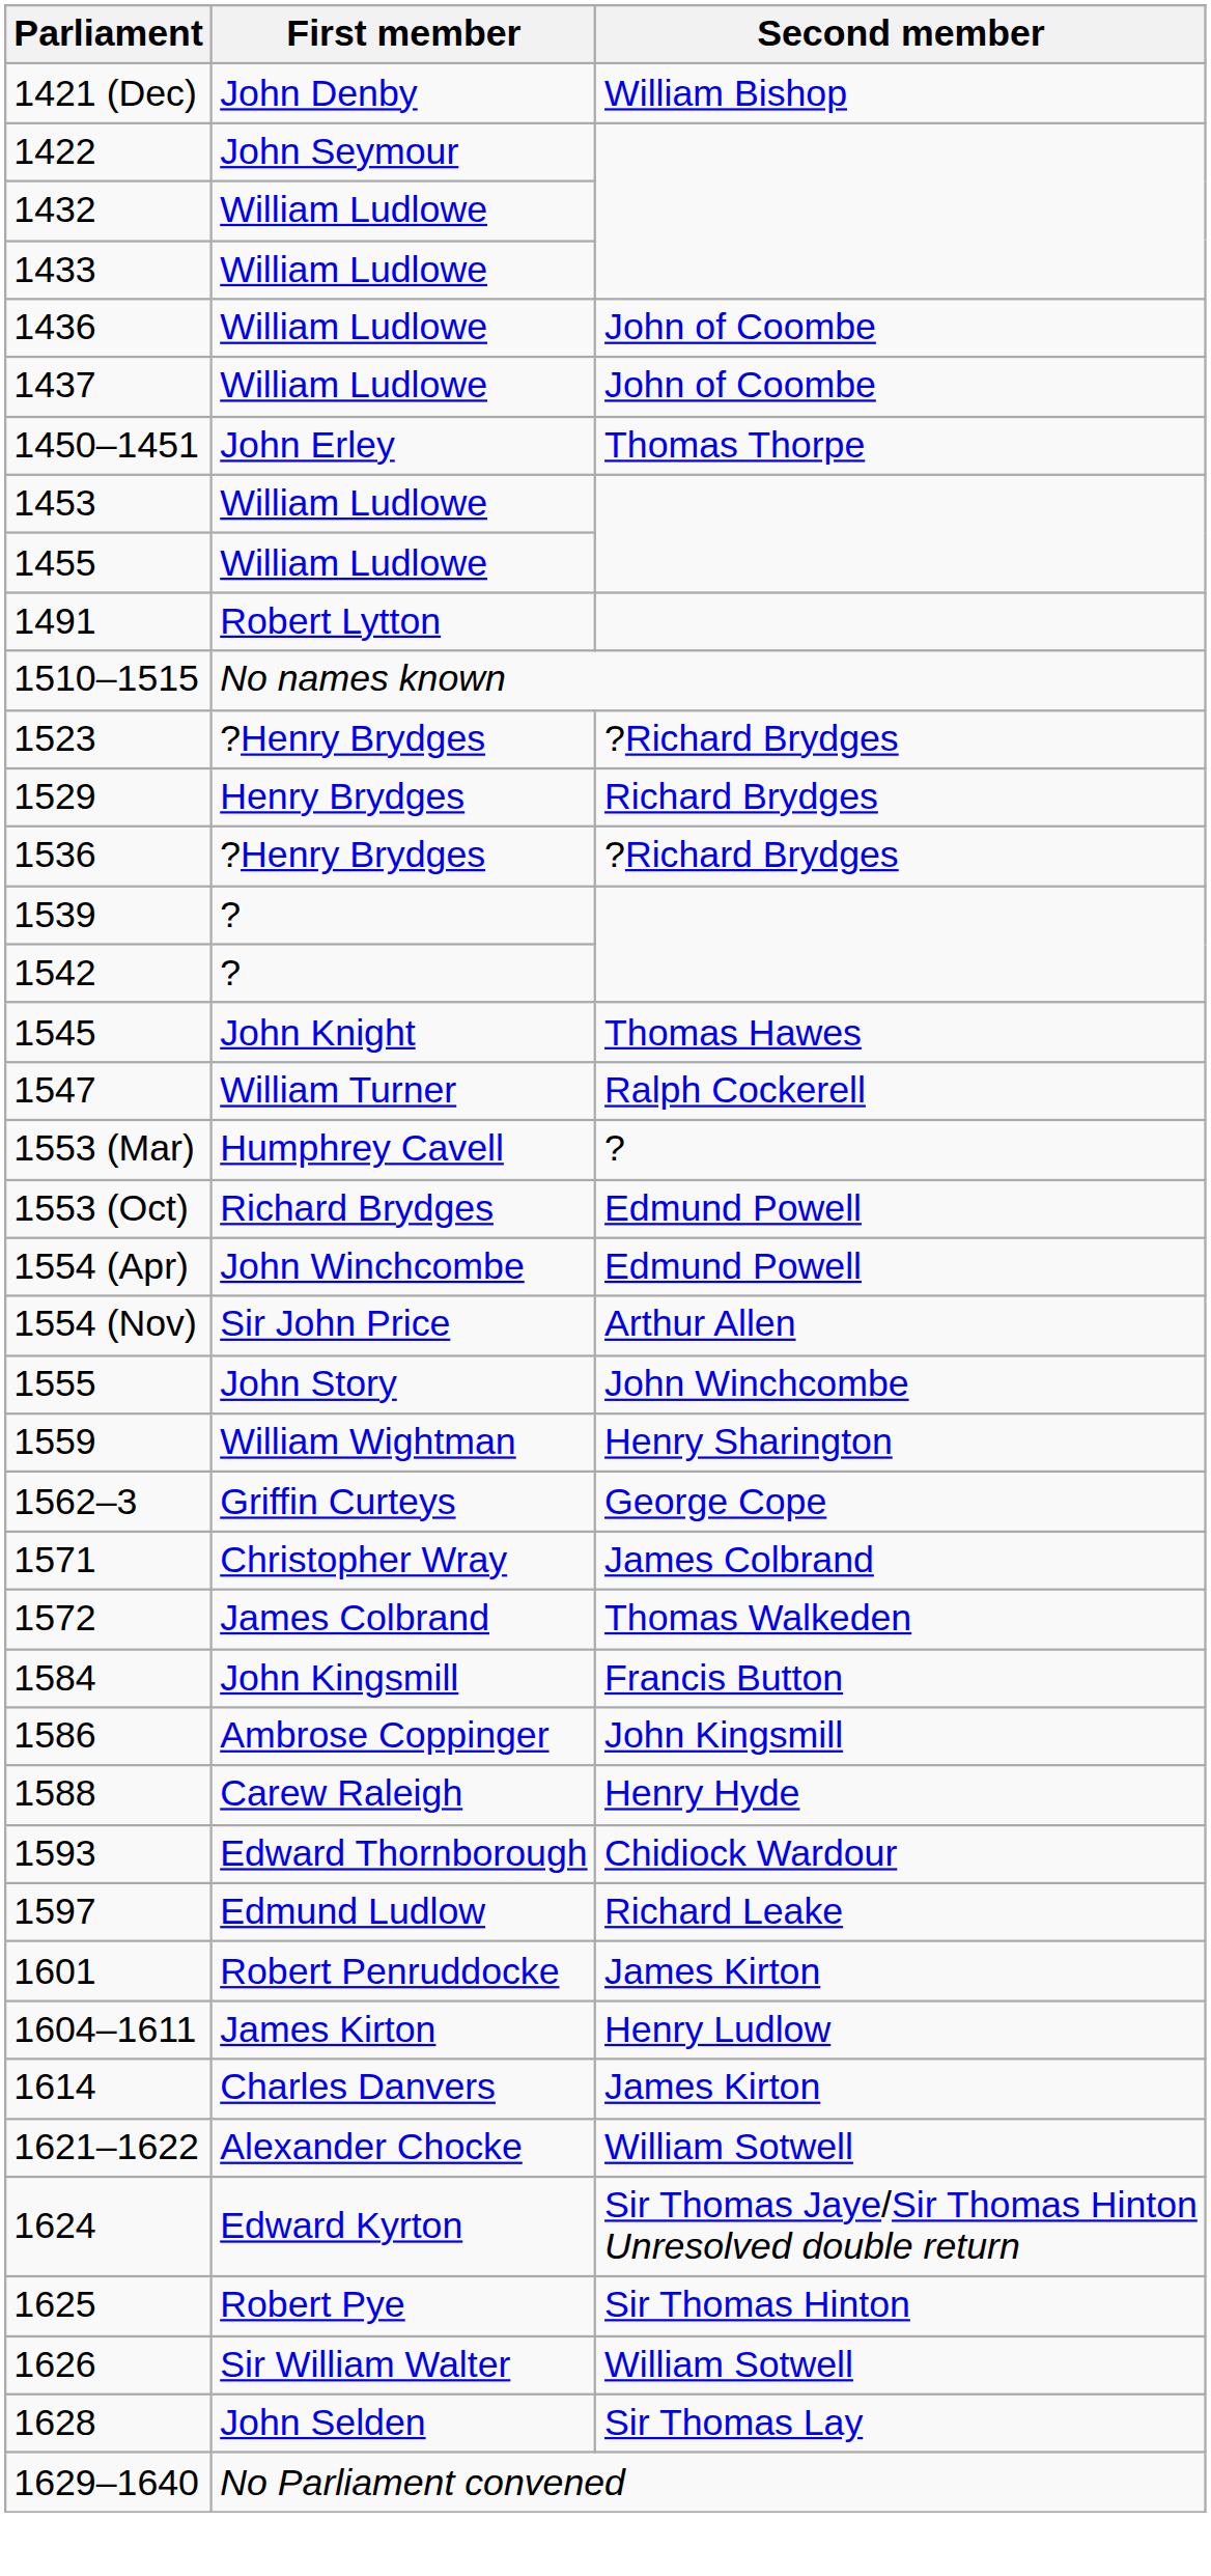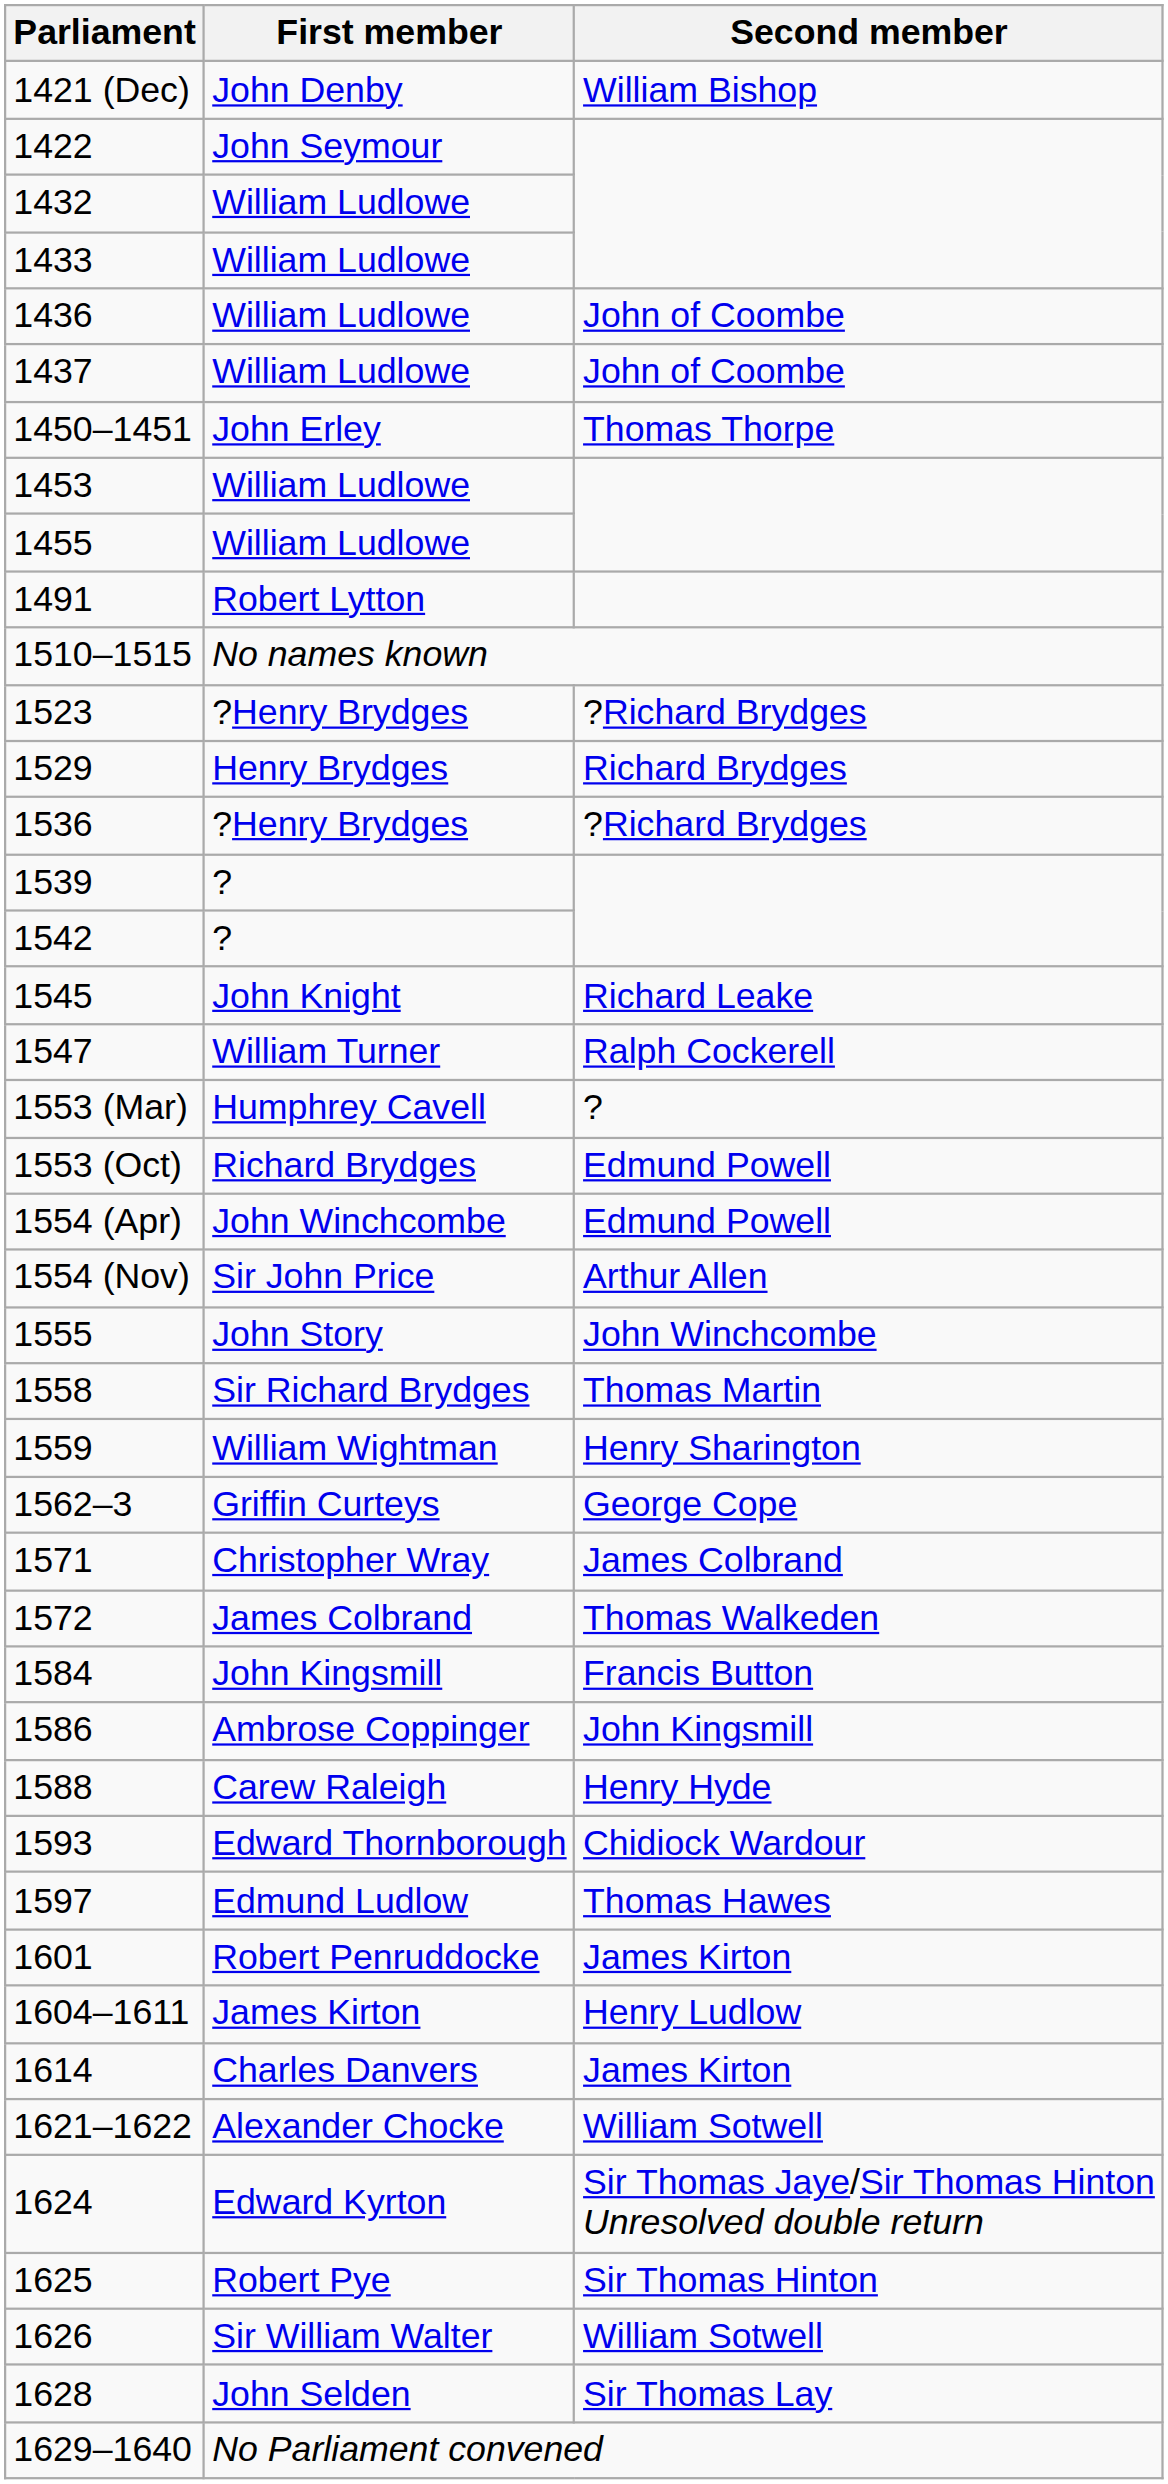1545 | Second member: Thomas Hawes -> Richard Leake
+ row: 1558 | Sir Richard Brydges | Thomas Martin
1597 | Second member: Richard Leake -> Thomas Hawes
